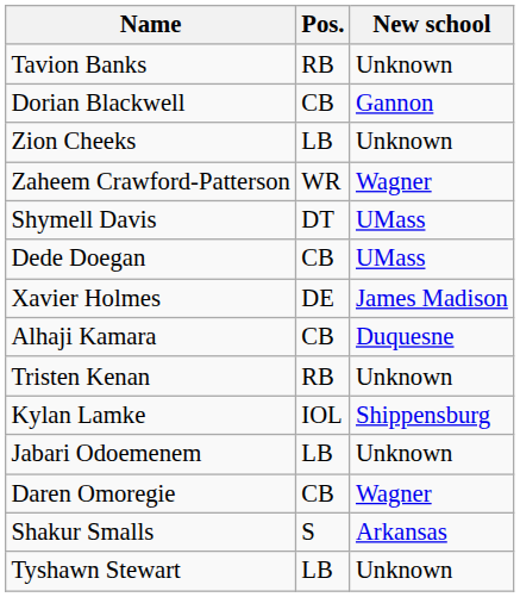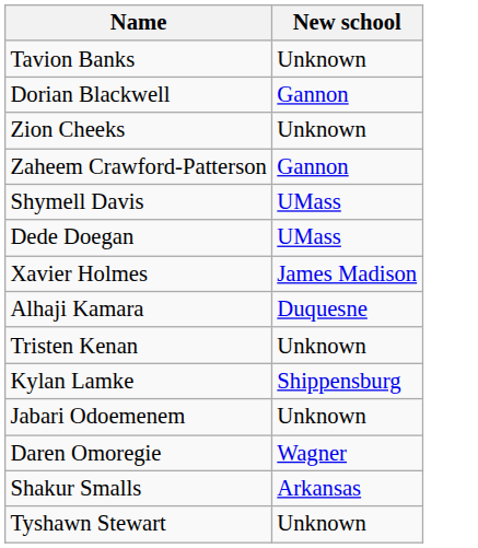- column: Pos. | RB | CB | LB | WR | DT | CB | DE | CB | RB | IOL | LB | CB | S | LB
Zaheem Crawford-Patterson | New school: Wagner -> Gannon
